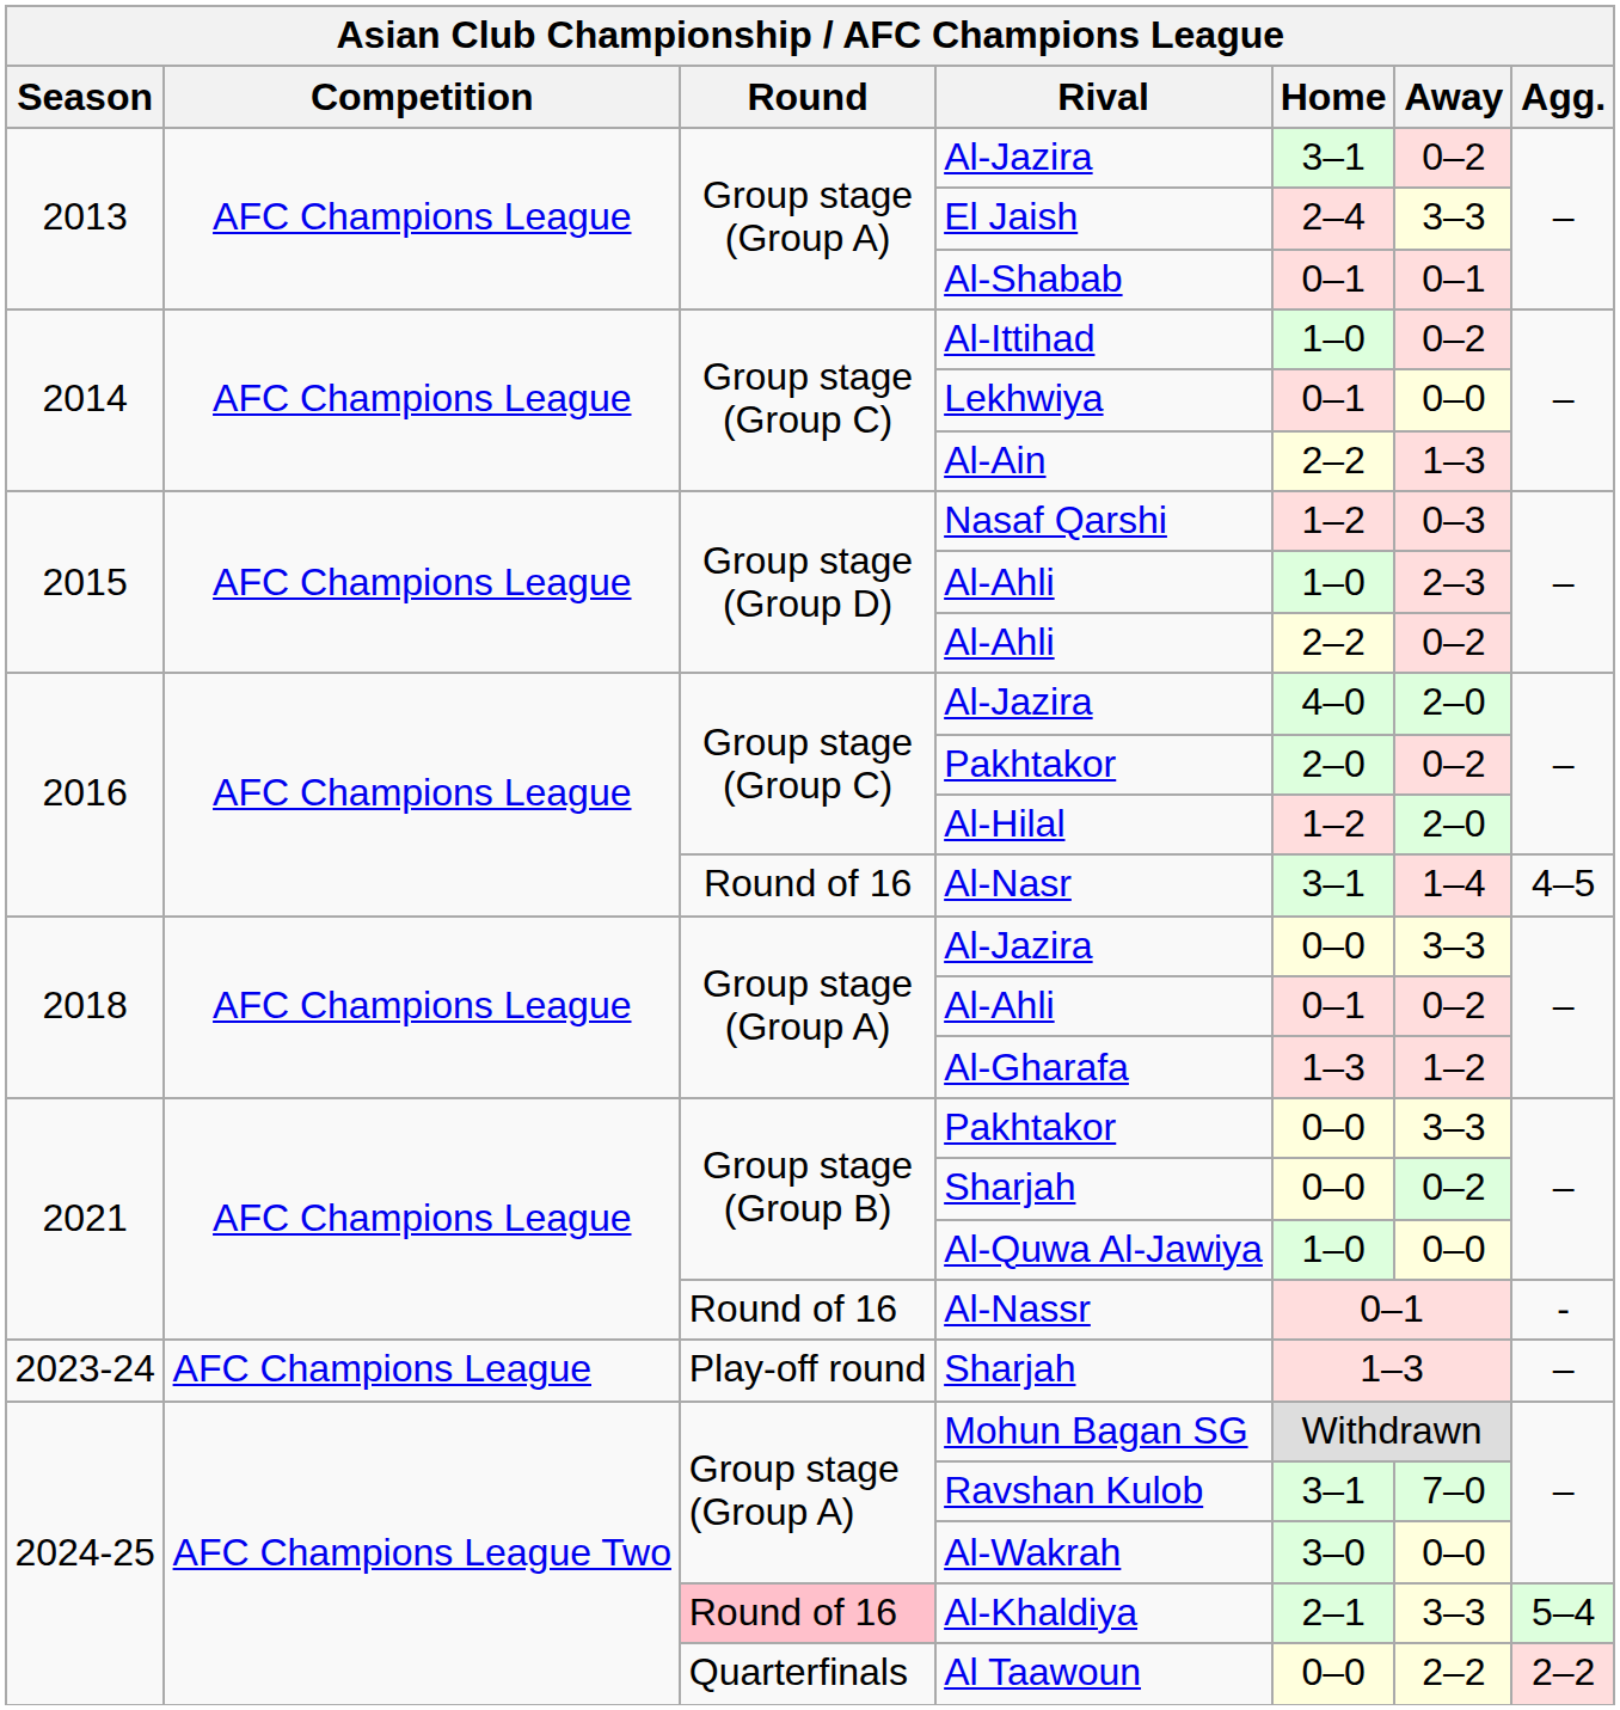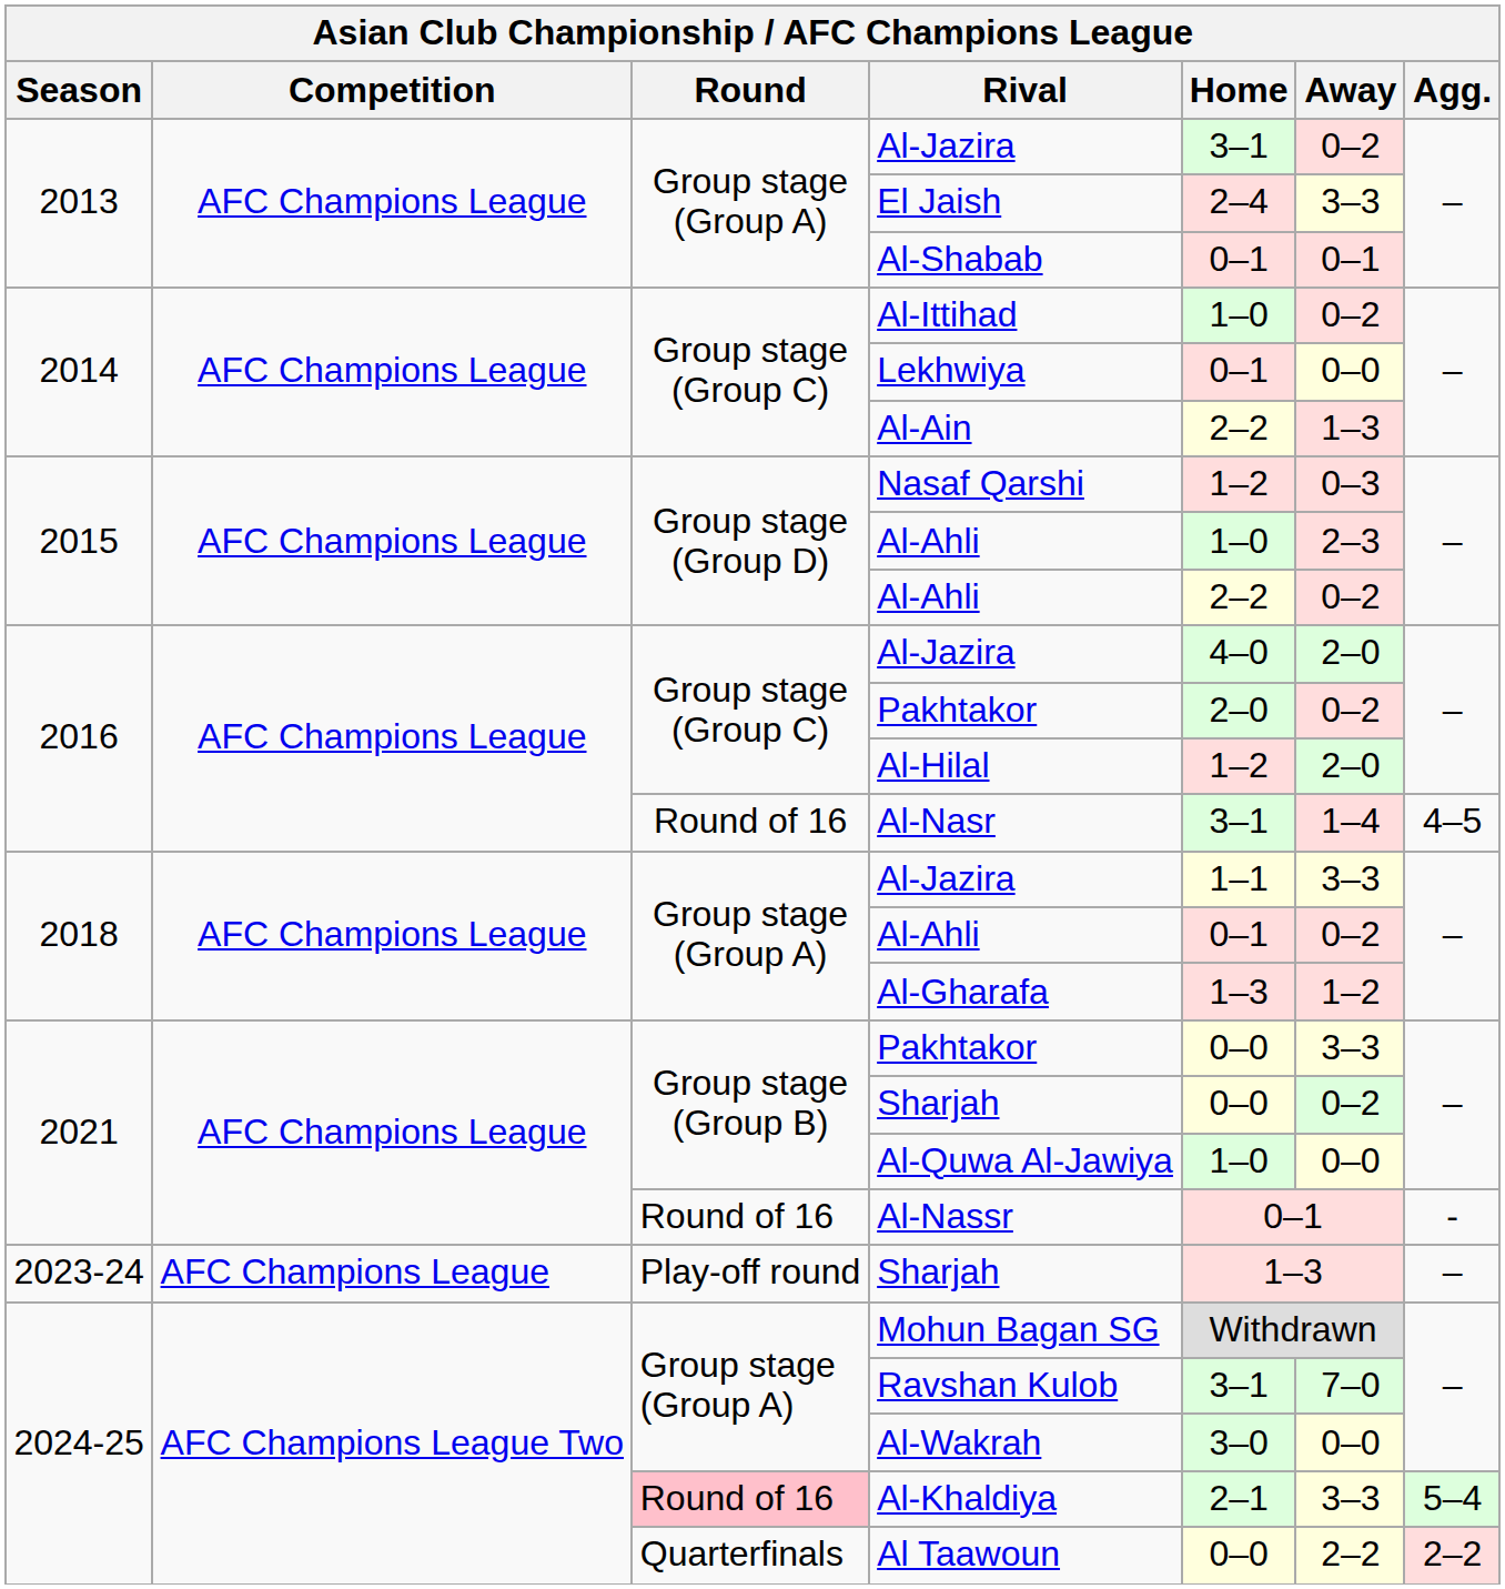2018 / Al-Jazira | Home: 0–0 -> 1–1
